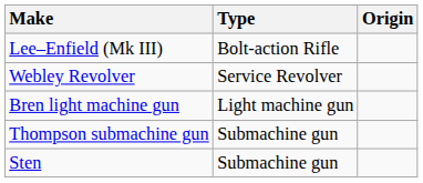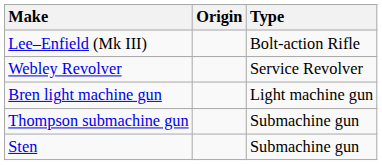columns swapped: Origin <-> Type
